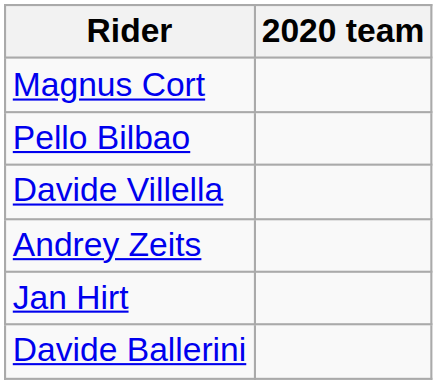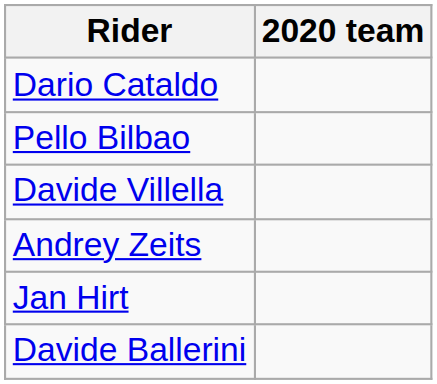+ row: Dario Cataldo
- row: Magnus Cort
